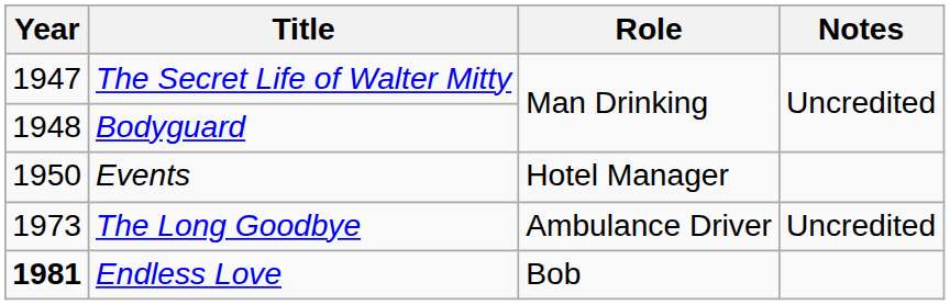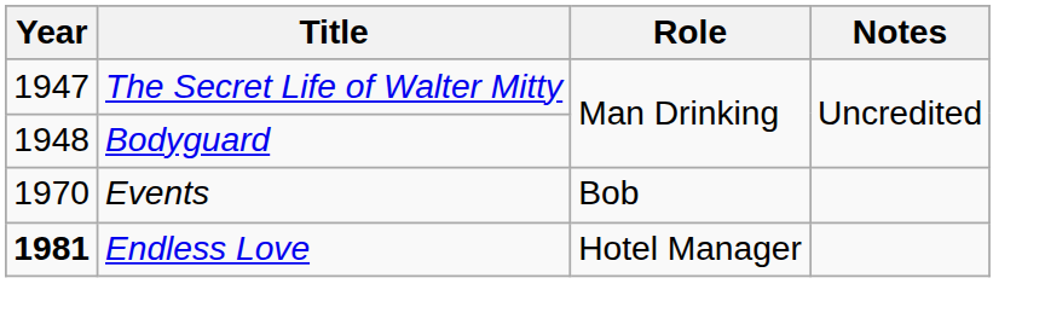Events | Year: 1950 -> 1970
Events | Role: Hotel Manager -> Bob
- row: 1973 | The Long Goodbye | Ambulance Driver | Uncredited
Endless Love | Role: Bob -> Hotel Manager
